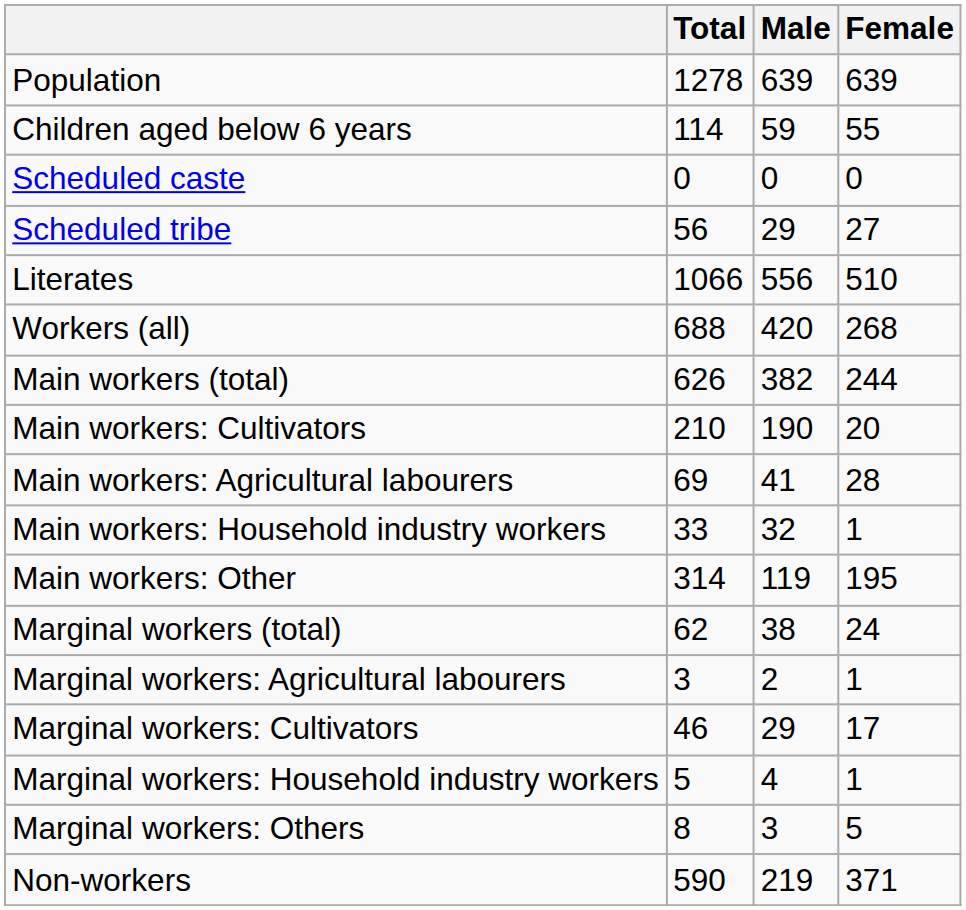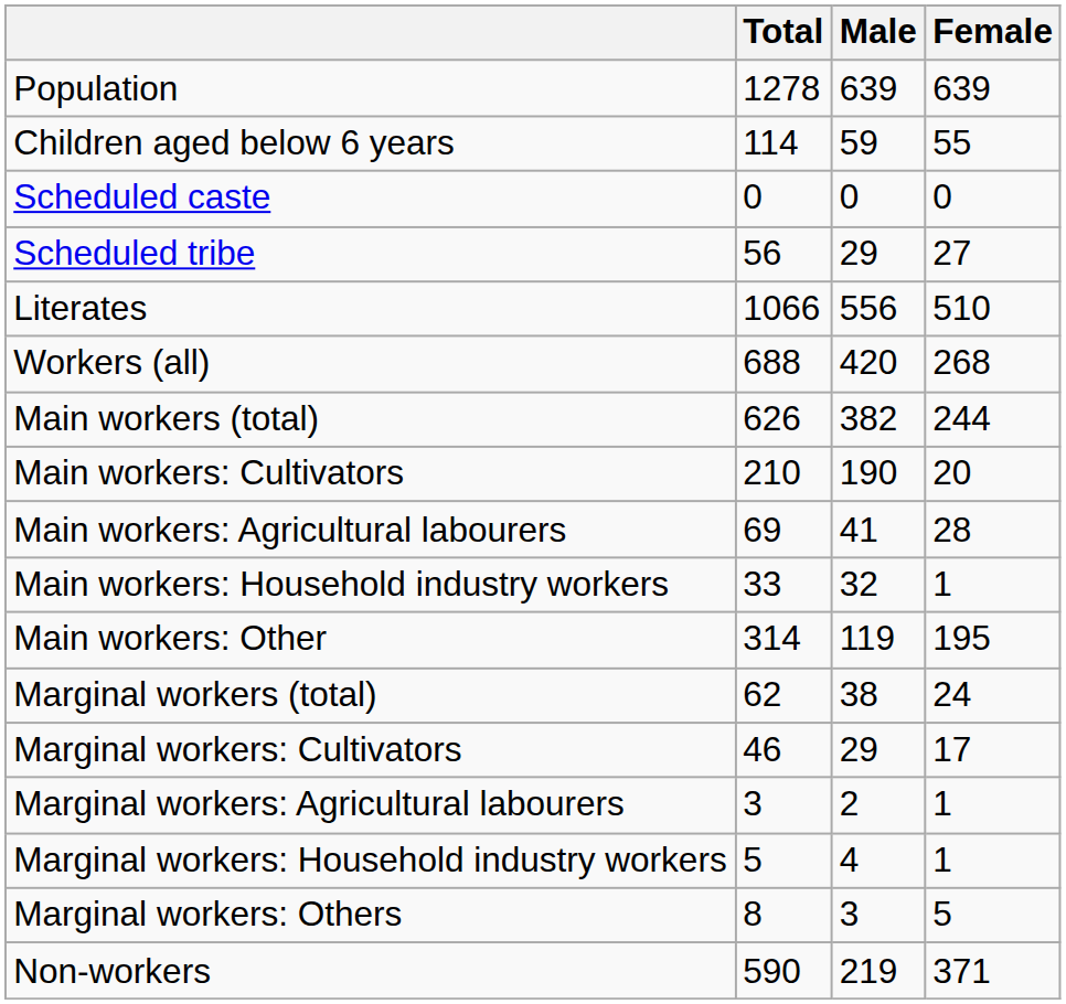rows swapped: Marginal workers: Cultivators <-> Marginal workers: Agricultural labourers
